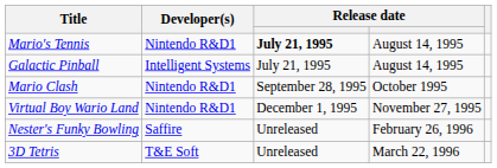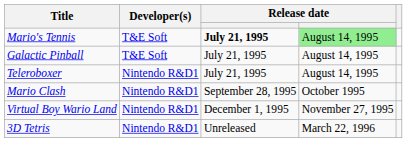Mario's Tennis | Developer(s): Nintendo R&D1 -> T&E Soft
Mario's Tennis | column 4: no background -> lightgreen background
Galactic Pinball | Developer(s): Intelligent Systems -> T&E Soft
+ row: Teleroboxer | Nintendo R&D1 | July 21, 1995 | August 14, 1995
- row: Nester's Funky Bowling | Saffire | Unreleased | February 26, 1996
3D Tetris | Developer(s): T&E Soft -> Nintendo R&D1
